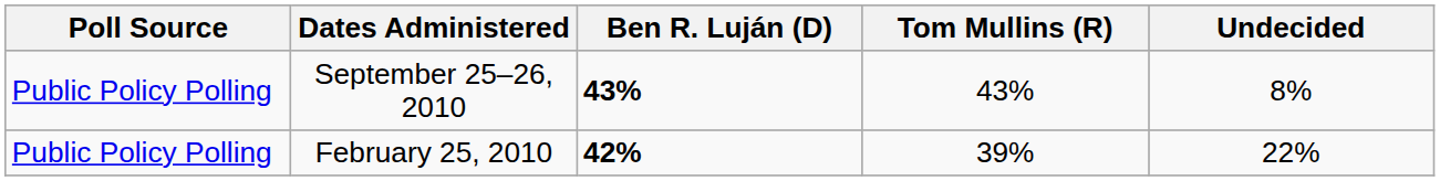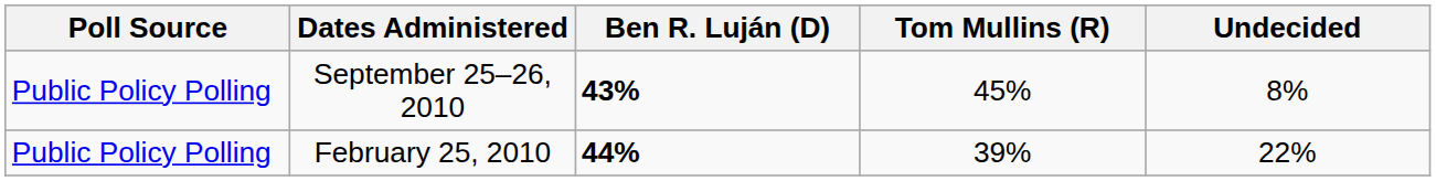September 25–26, 2010 | Tom Mullins (R): 43% -> 45%
February 25, 2010 | Ben R. Luján (D): 42% -> 44%
